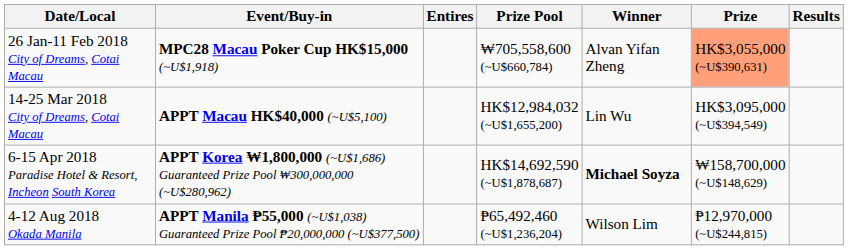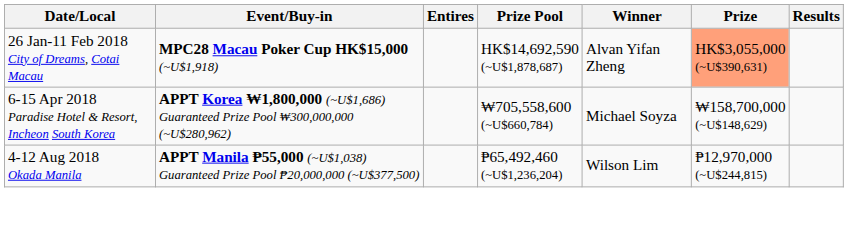26 Jan-11 Feb 2018 City of Dreams, Cotai Macau | Prize Pool: ₩705,558,600 (~U$660,784) -> HK$14,692,590 (~U$1,878,687)
- row: 14-25 Mar 2018 City of Dreams, Cotai Macau | APPT Macau HK$40,000 (~U$5,100) | HK$12,984,032 (~U$1,655,200) | Lin Wu | HK$3,095,000 (~U$394,549)
6-15 Apr 2018 Paradise Hotel & Resort, Incheon South Korea | Prize Pool: HK$14,692,590 (~U$1,878,687) -> ₩705,558,600 (~U$660,784)
6-15 Apr 2018 Paradise Hotel & Resort, Incheon South Korea | Winner: bold -> normal
